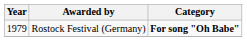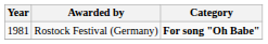Rostock Festival (Germany) | Year: 1979 -> 1981
